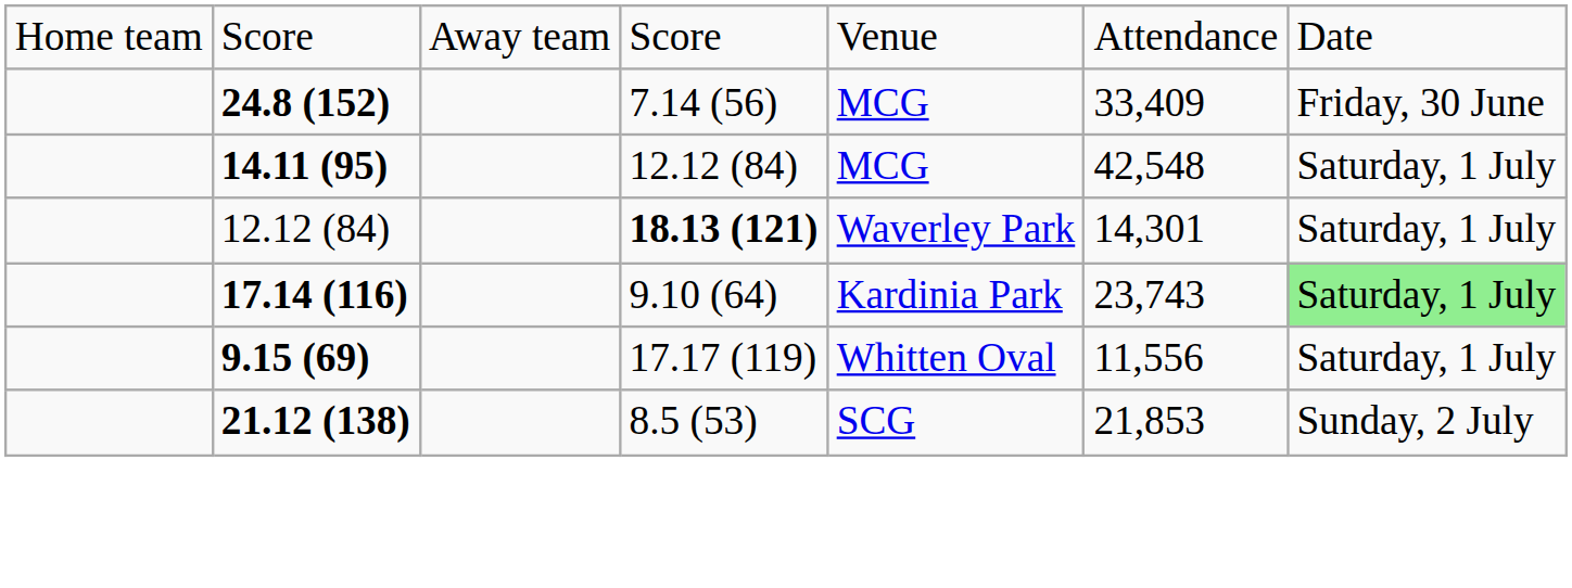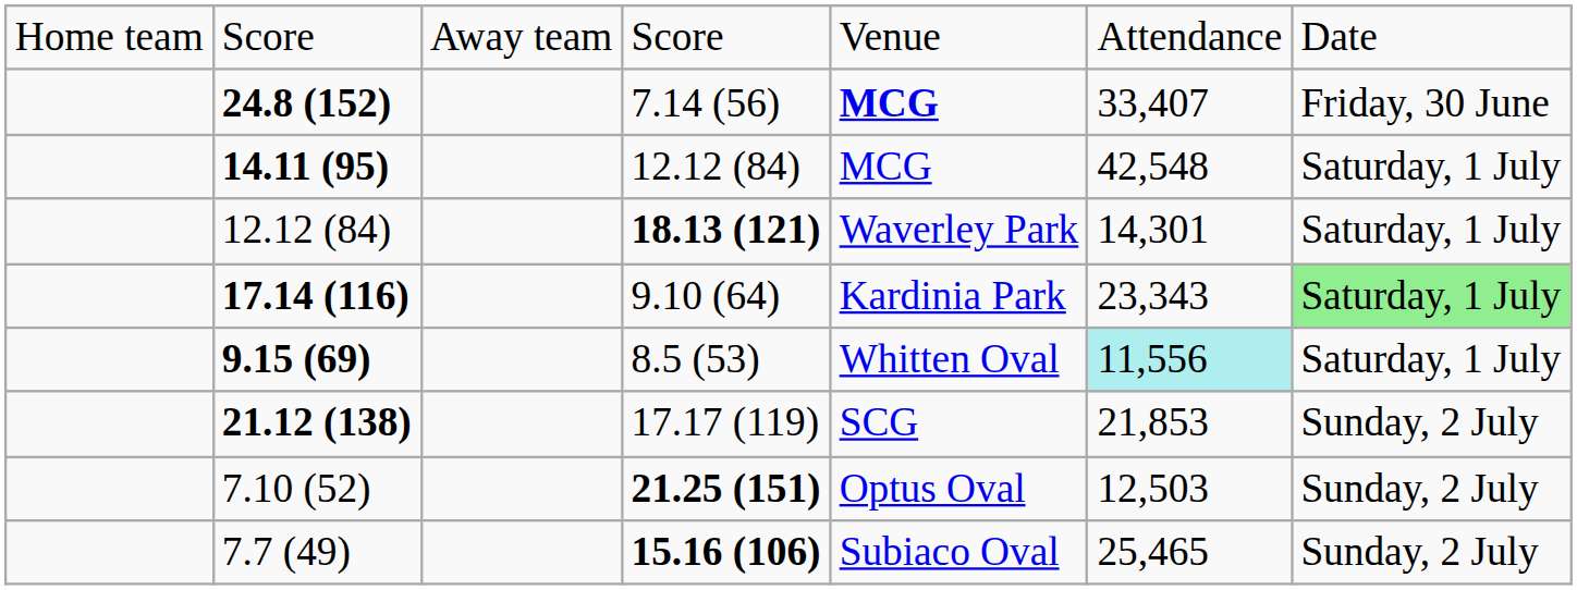24.8 (152) | column 5: normal -> bold
24.8 (152) | column 6: 33,409 -> 33,407
17.14 (116) | column 6: 23,743 -> 23,343
9.15 (69) | column 4: 17.17 (119) -> 8.5 (53)
9.15 (69) | column 6: no background -> paleturquoise background
21.12 (138) | column 4: 8.5 (53) -> 17.17 (119)
+ row: 7.10 (52) | 21.25 (151) | Optus Oval | 12,503 | Sunday, 2 July
+ row: 7.7 (49) | 15.16 (106) | Subiaco Oval | 25,465 | Sunday, 2 July
